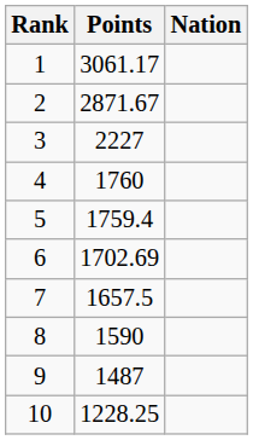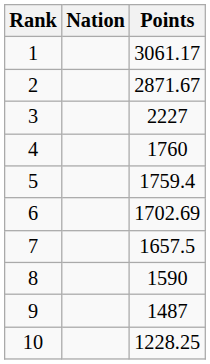columns swapped: Nation <-> Points
